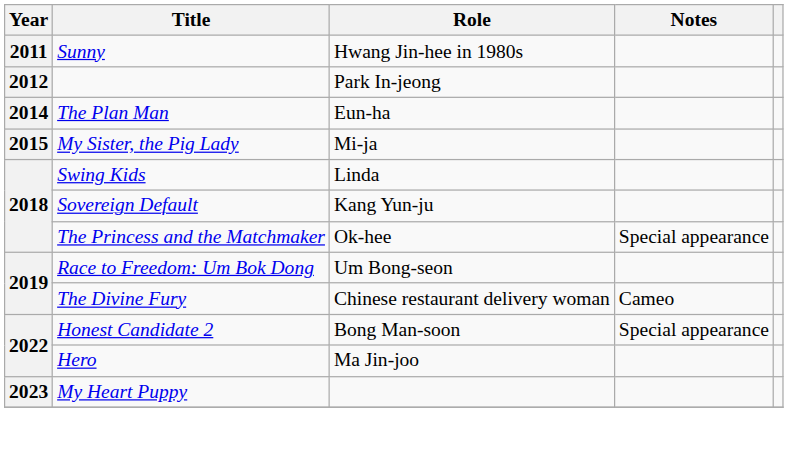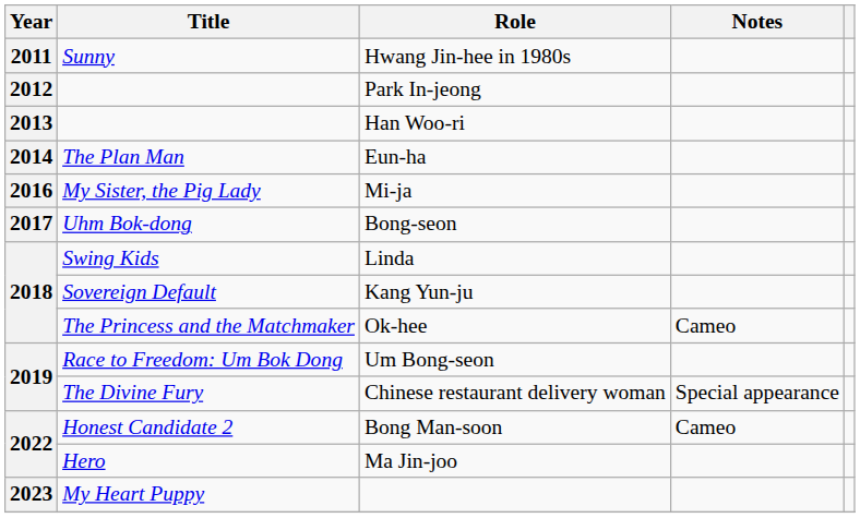+ row: 2013 | Han Woo-ri
Mi-ja | Year: 2015 -> 2016
+ row: 2017 | Uhm Bok-dong | Bong-seon
Ok-hee | Notes: Special appearance -> Cameo
Chinese restaurant delivery woman | Notes: Cameo -> Special appearance
Bong Man-soon | Notes: Special appearance -> Cameo
